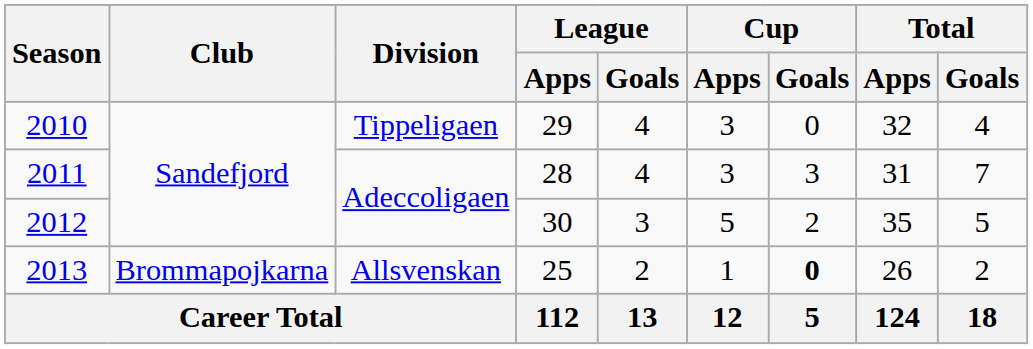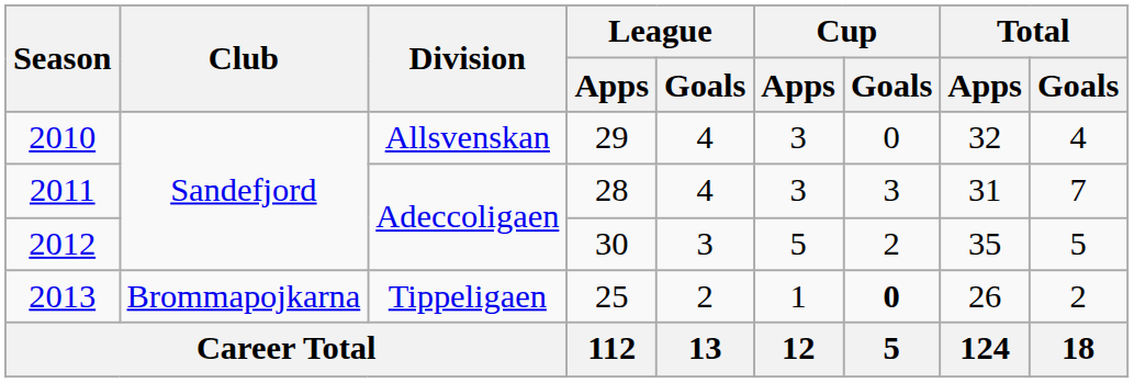2010 | Division: Tippeligaen -> Allsvenskan
2013 | Division: Allsvenskan -> Tippeligaen
